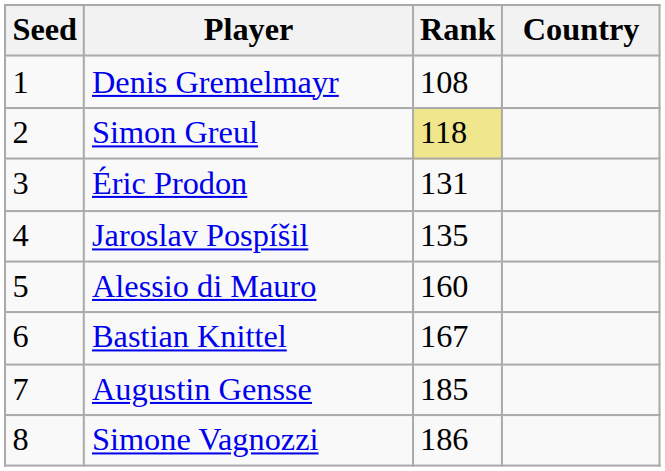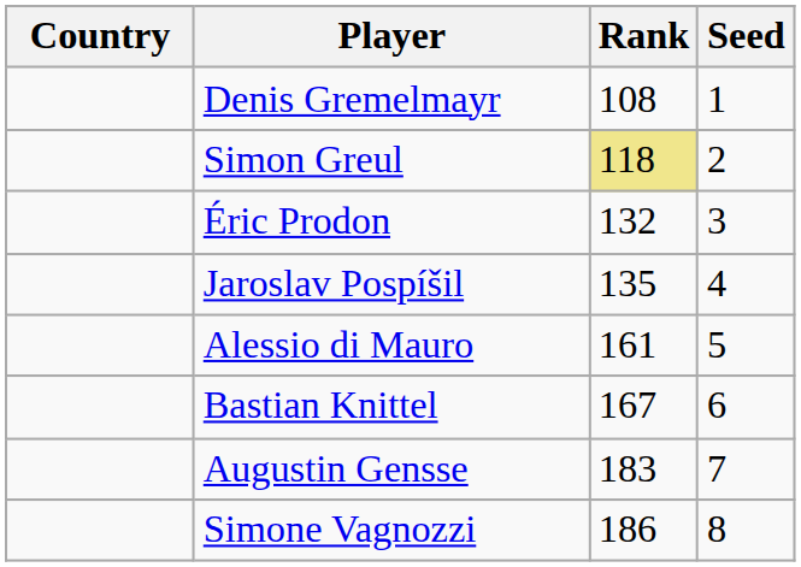columns swapped: Country <-> Seed
Éric Prodon | Rank: 131 -> 132
Alessio di Mauro | Rank: 160 -> 161
Augustin Gensse | Rank: 185 -> 183
